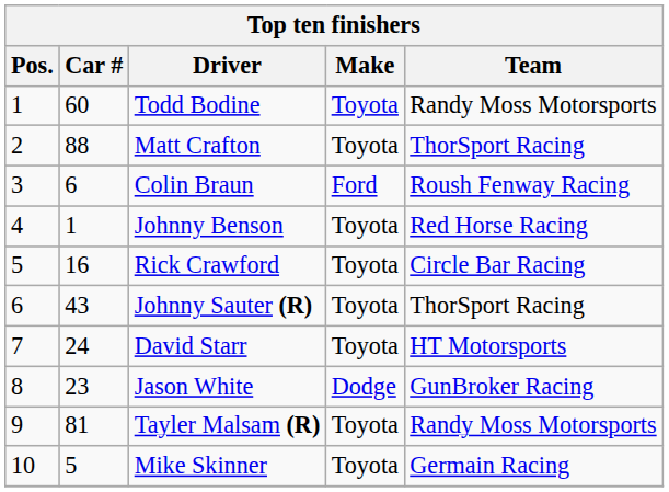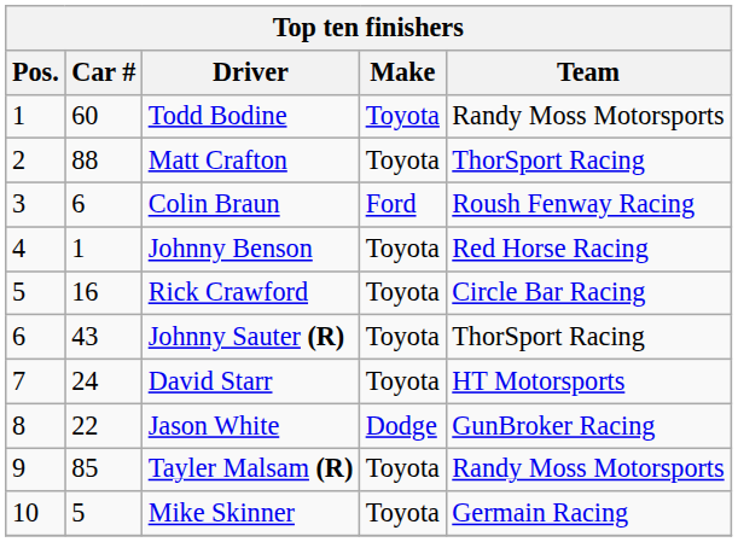Jason White | Car #: 23 -> 22
Tayler Malsam (R) | Car #: 81 -> 85
